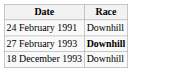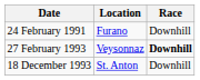+ column: Location | Furano | Veysonnaz | St. Anton
